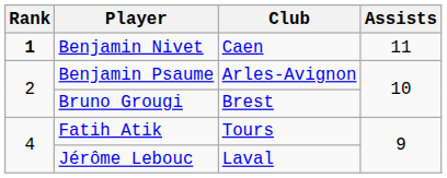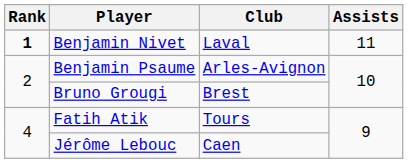Benjamin Nivet | Club: Caen -> Laval
Jérôme Lebouc | Club: Laval -> Caen
